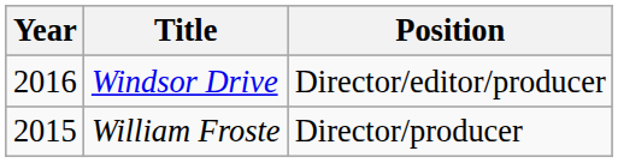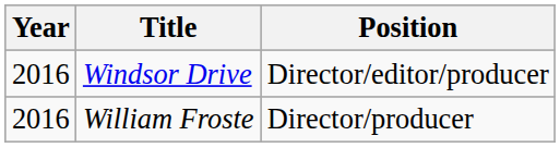William Froste | Year: 2015 -> 2016
